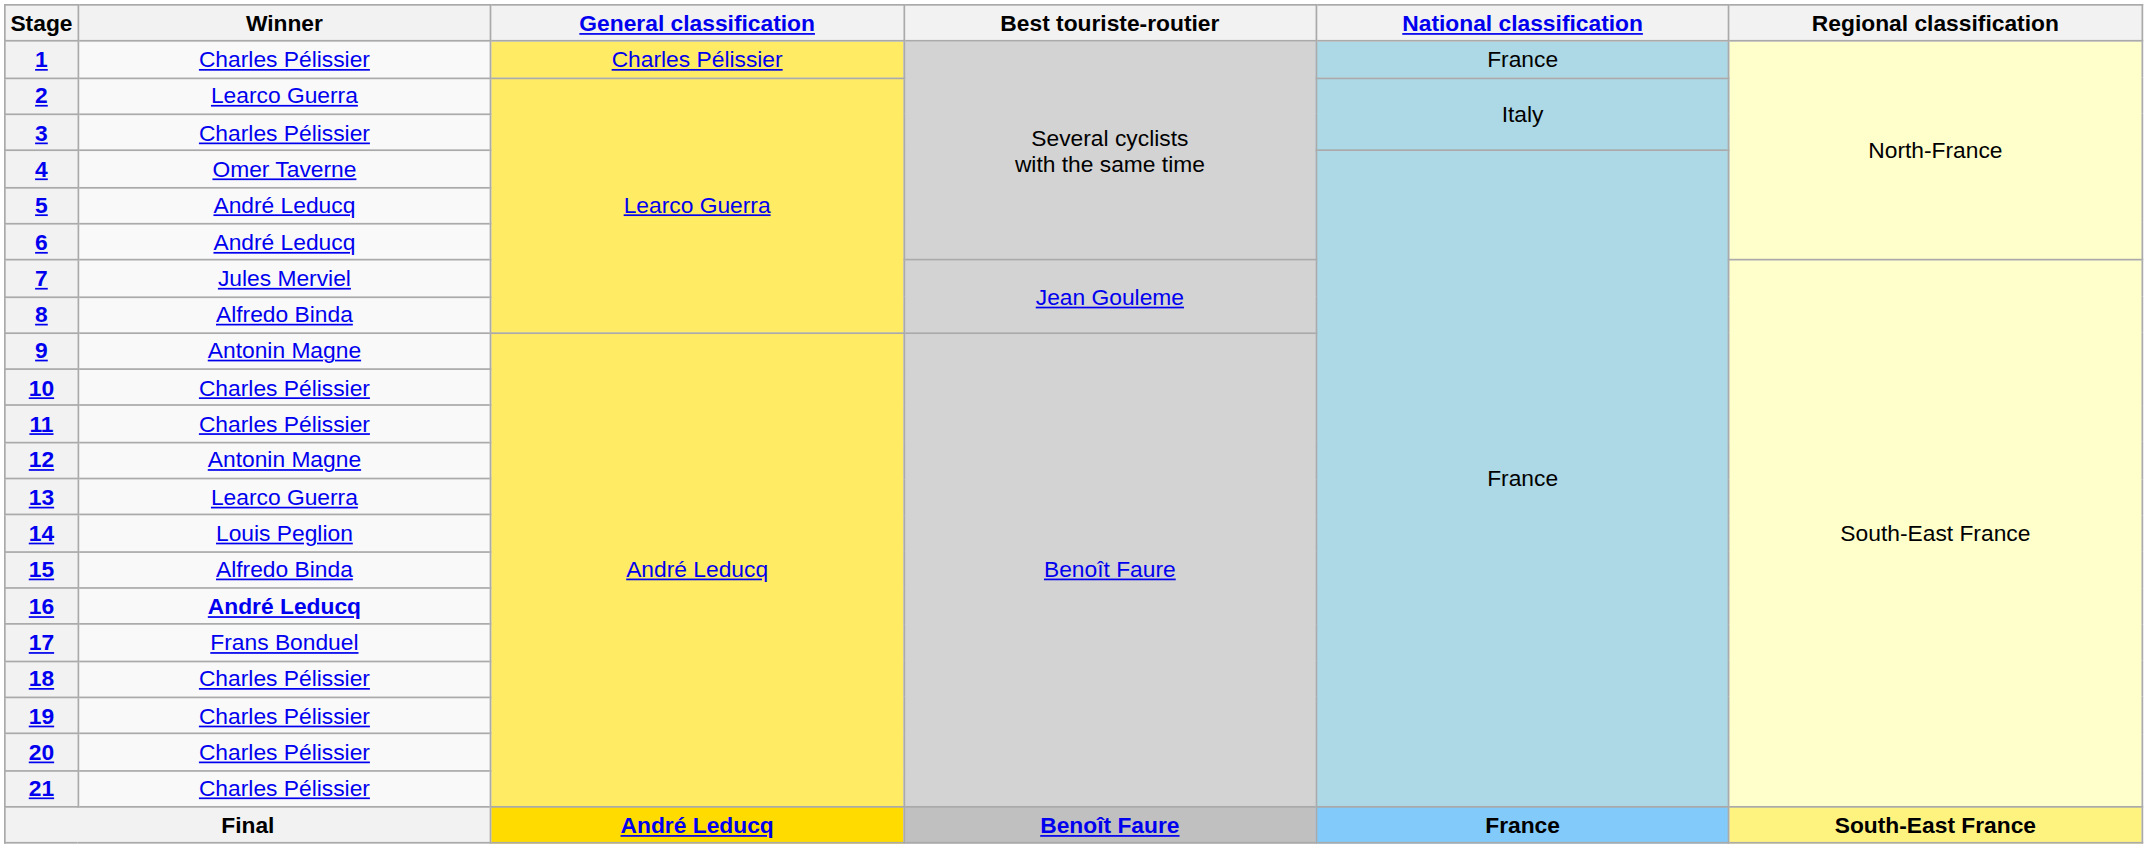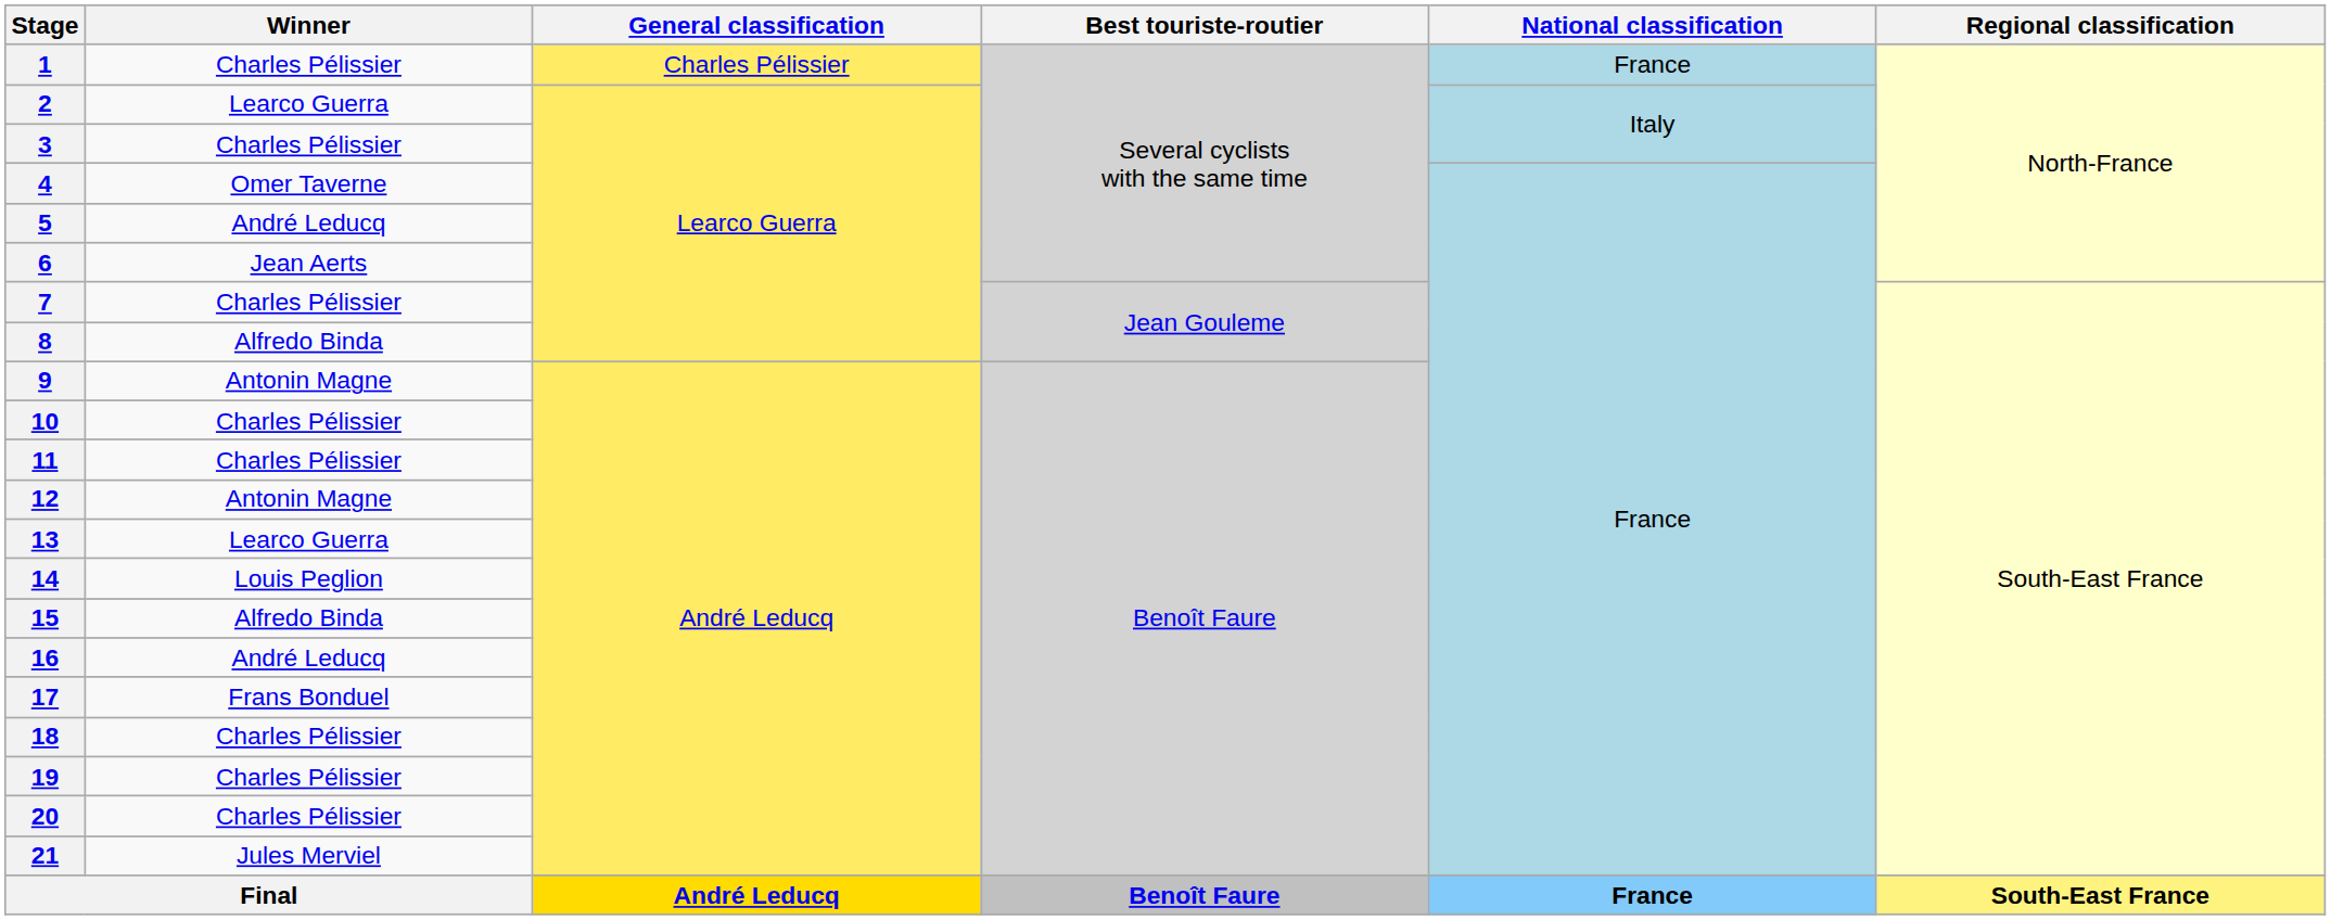6 | Winner: André Leducq -> Jean Aerts
7 | Winner: Jules Merviel -> Charles Pélissier
16 | Winner: bold -> normal
21 | Winner: Charles Pélissier -> Jules Merviel
